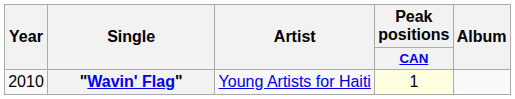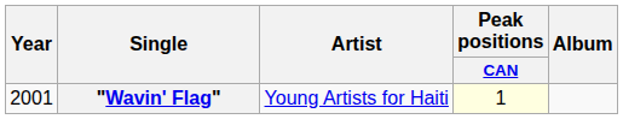"Wavin' Flag" | Year: 2010 -> 2001
